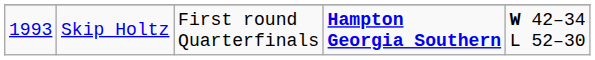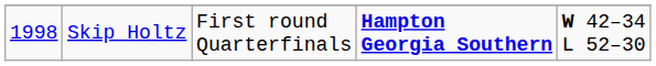Skip Holtz | column 1: 1993 -> 1998
